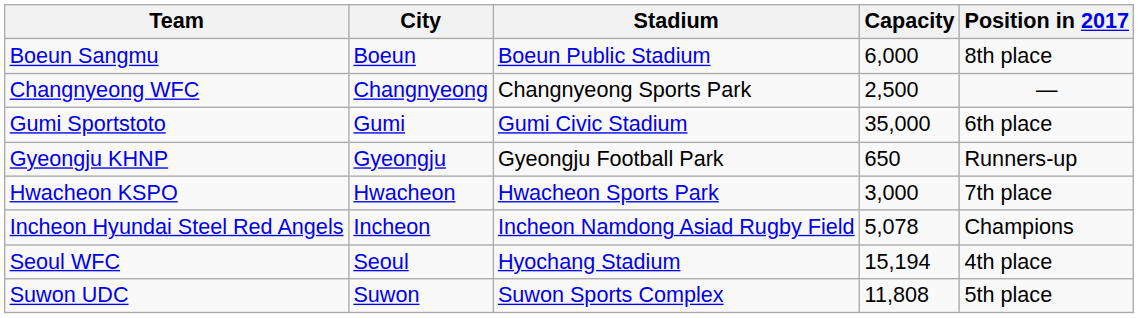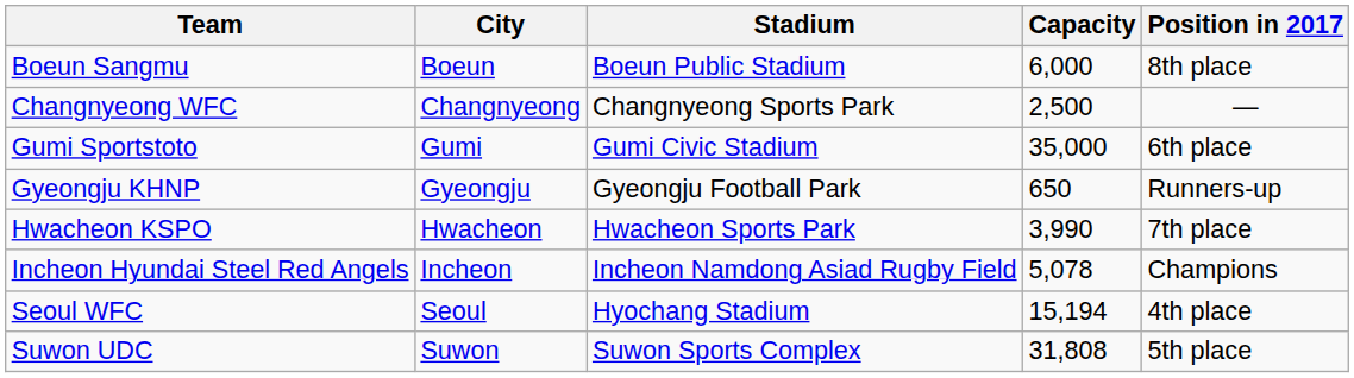Hwacheon KSPO | Capacity: 3,000 -> 3,990
Suwon UDC | Capacity: 11,808 -> 31,808
